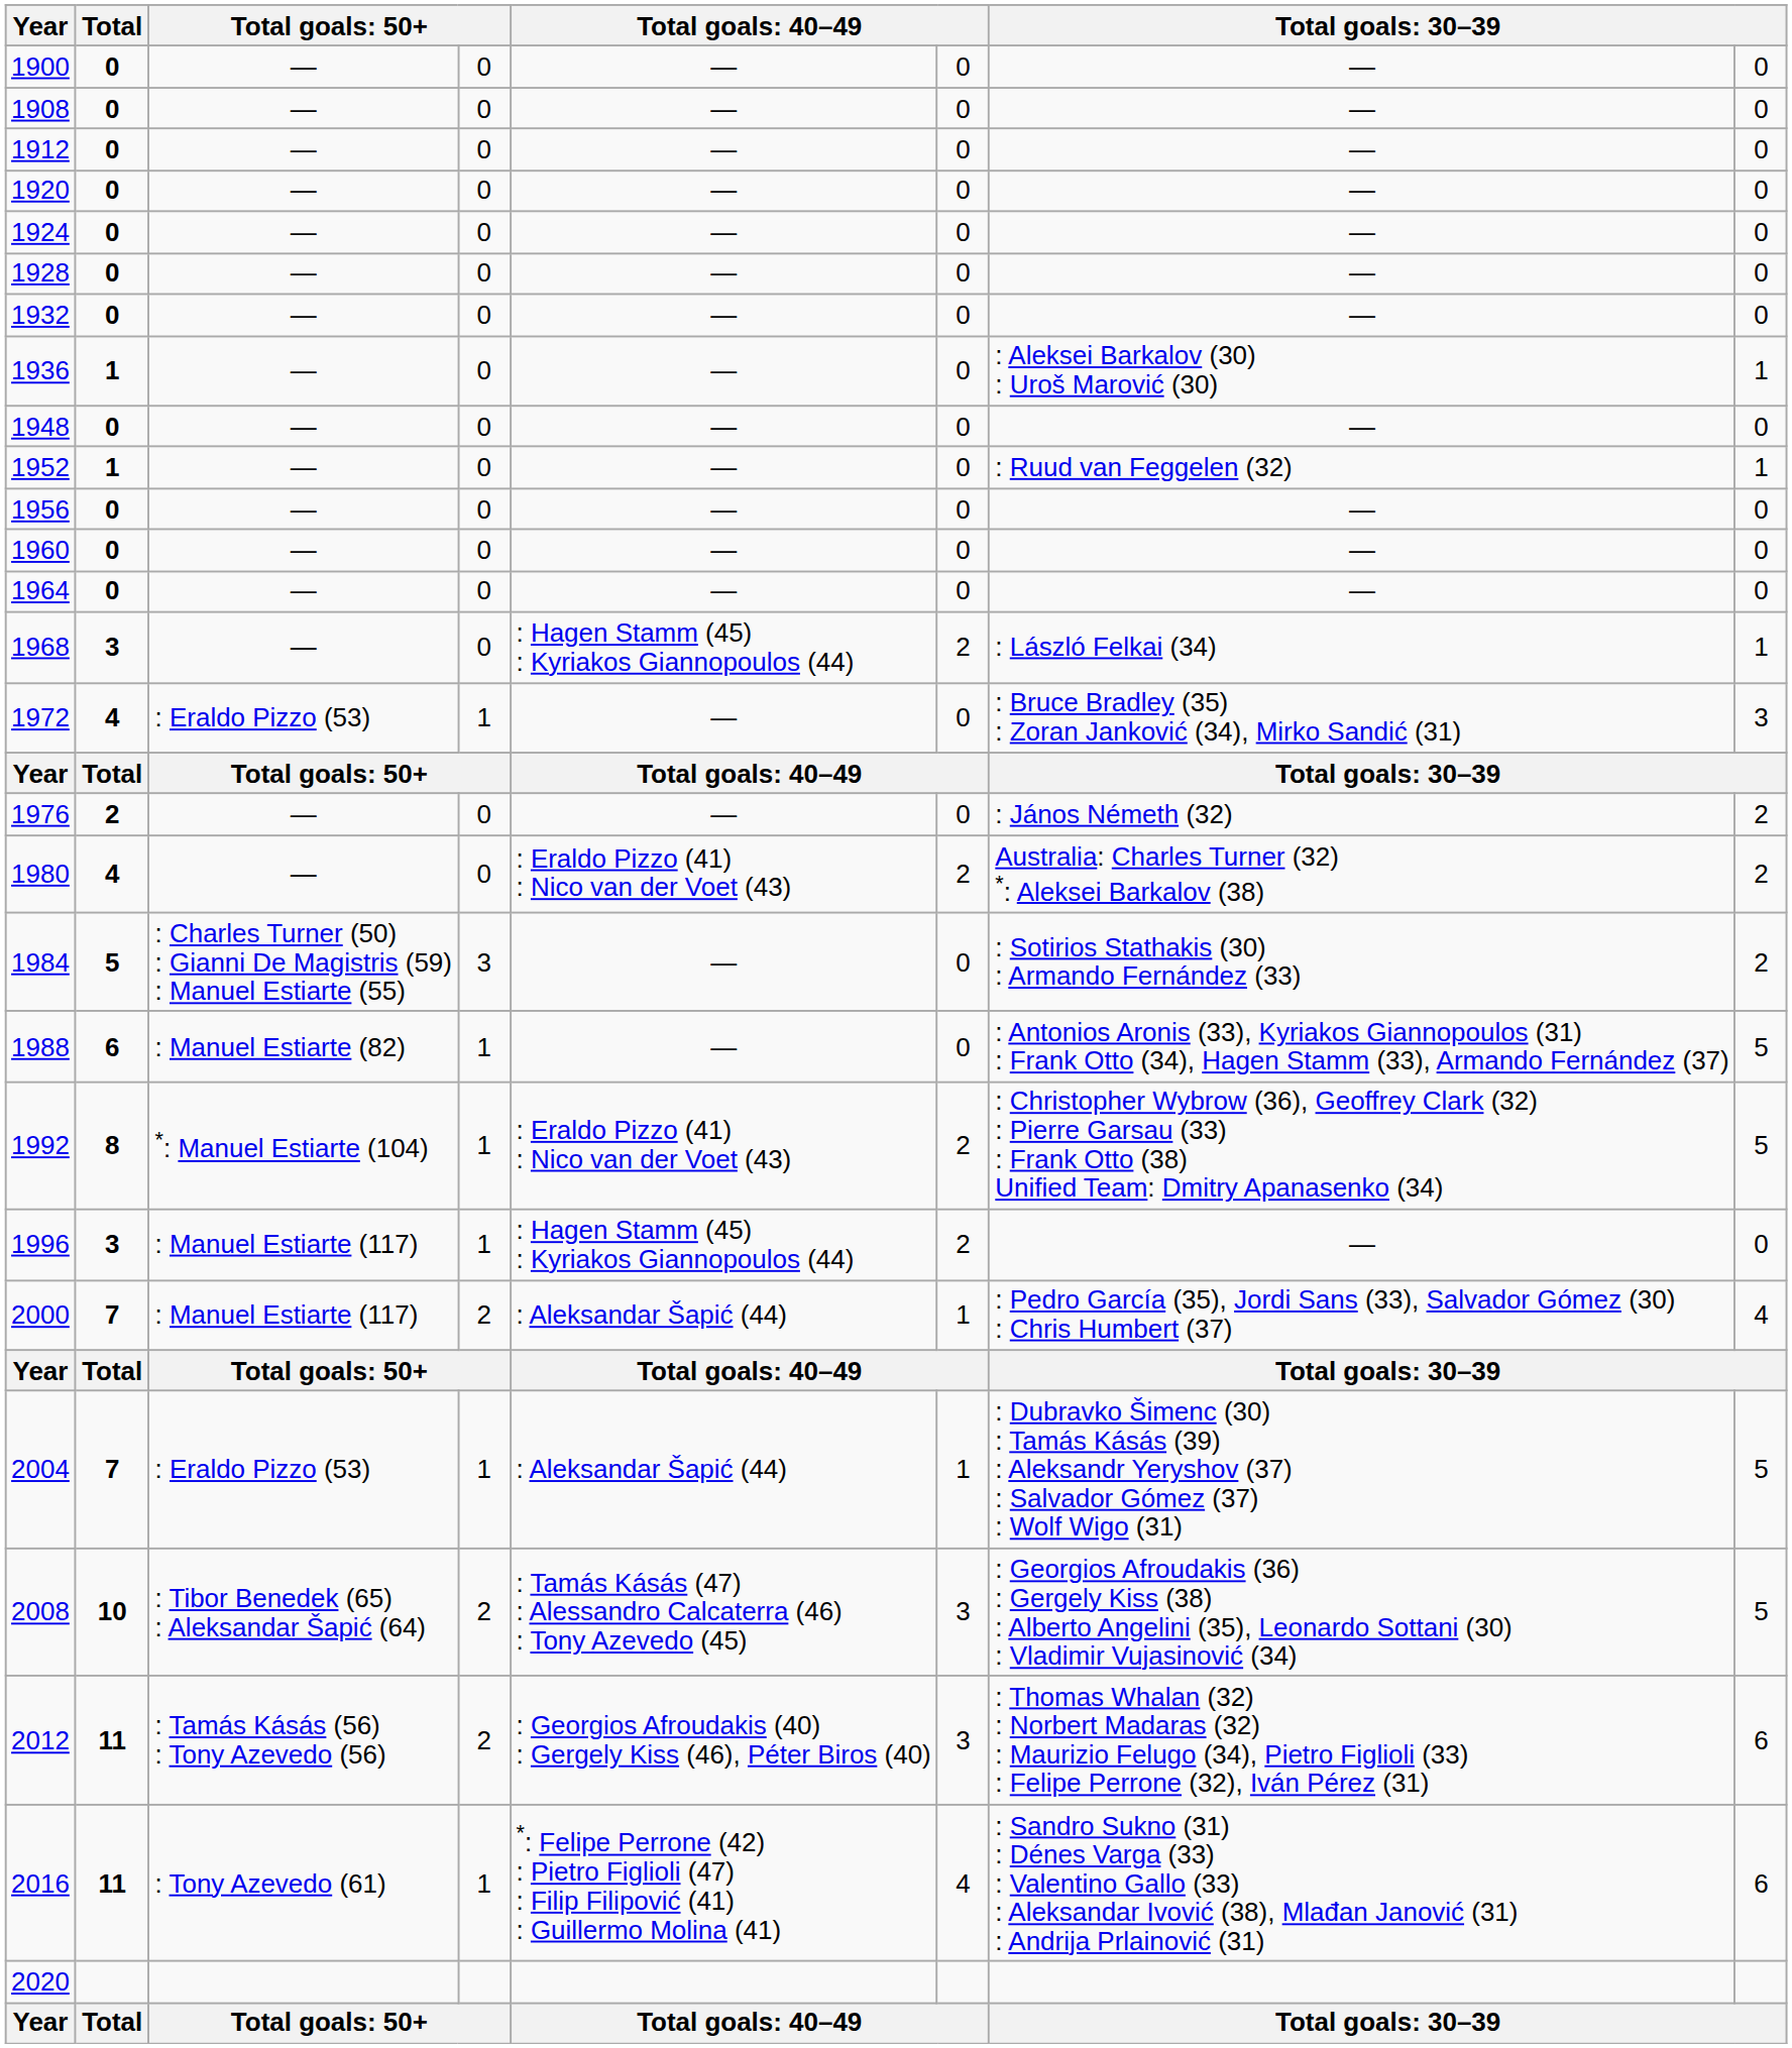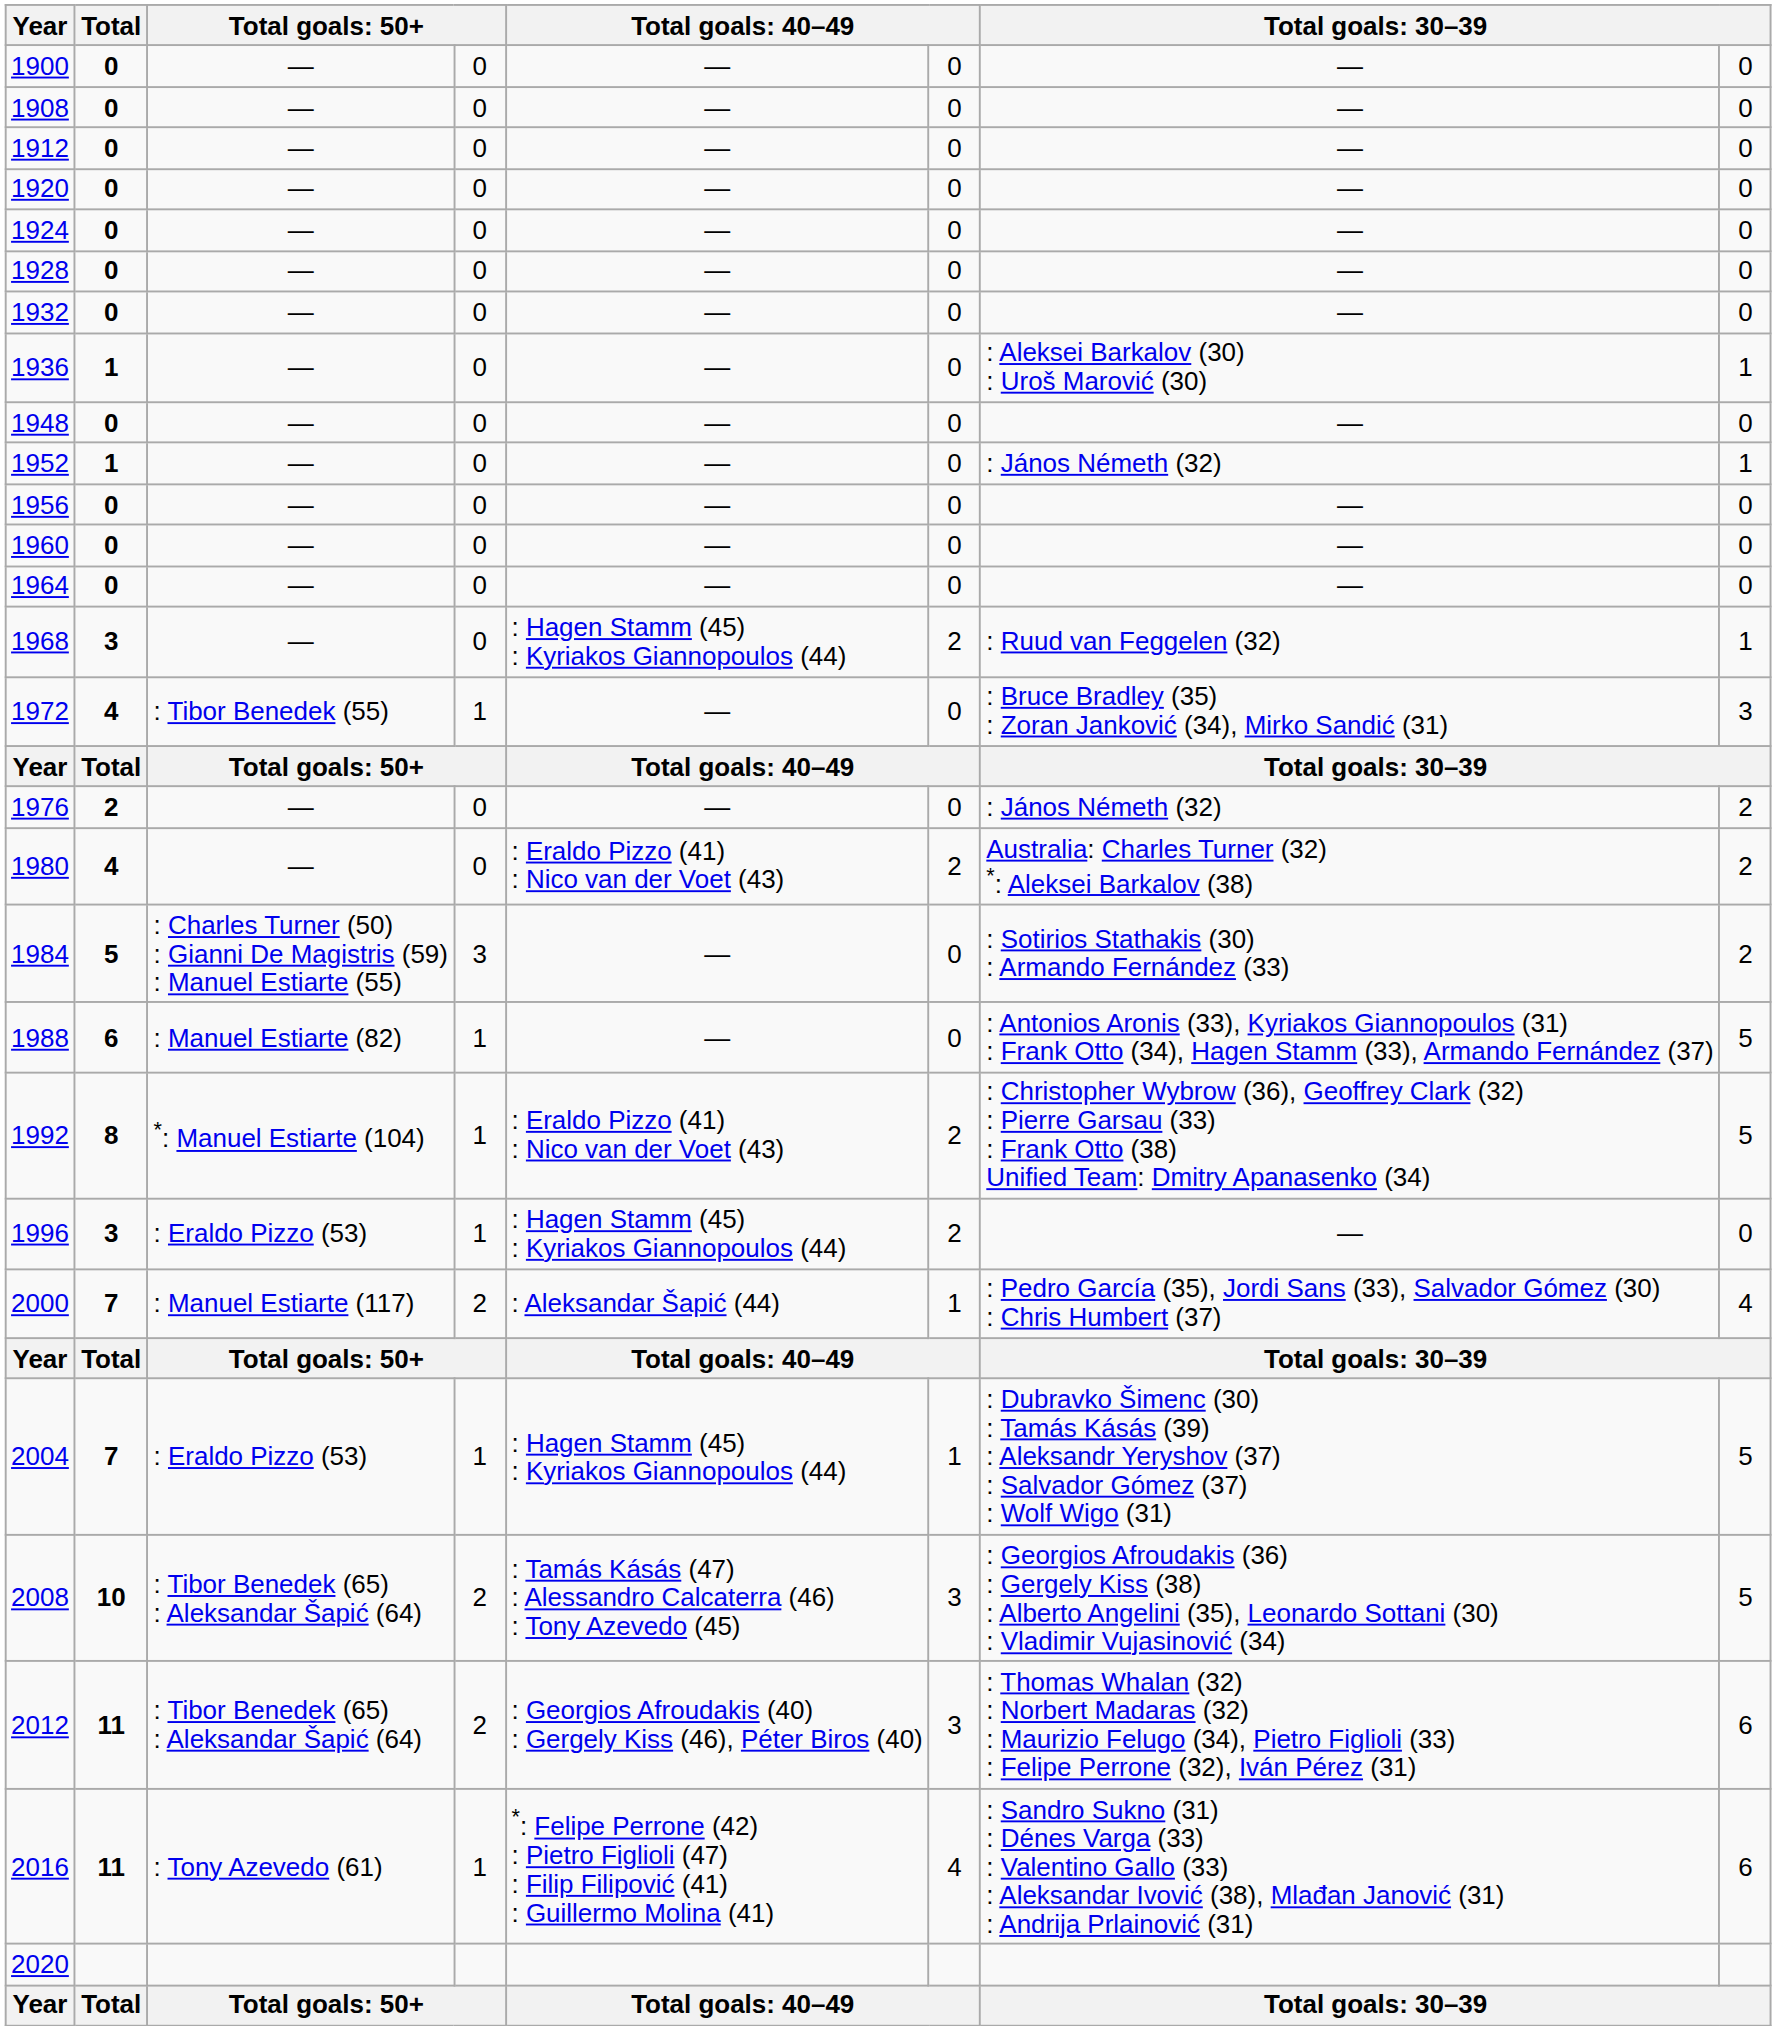1952 | column 7: : Ruud van Feggelen (32) -> : János Németh (32)
1968 | column 7: : László Felkai (34) -> : Ruud van Feggelen (32)
1972 | column 3: : Eraldo Pizzo (53) -> : Tibor Benedek (55)
1996 | column 3: : Manuel Estiarte (117) -> : Eraldo Pizzo (53)
2004 | column 5: : Aleksandar Šapić (44) -> : Hagen Stamm (45) : Kyriakos Giannopoulos (44)
2012 | column 3: : Tamás Kásás (56) : Tony Azevedo (56) -> : Tibor Benedek (65) : Aleksandar Šapić (64)
